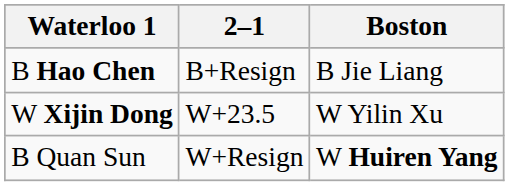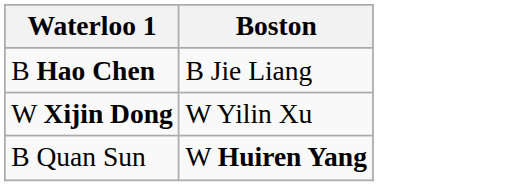- column: 2–1 | B+Resign | W+23.5 | W+Resign
